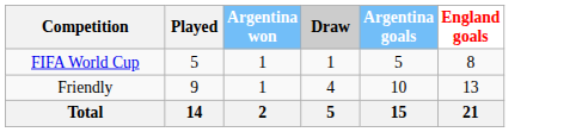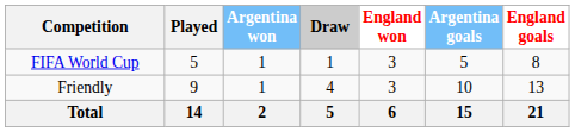+ column: England won | 3 | 3 | 6
